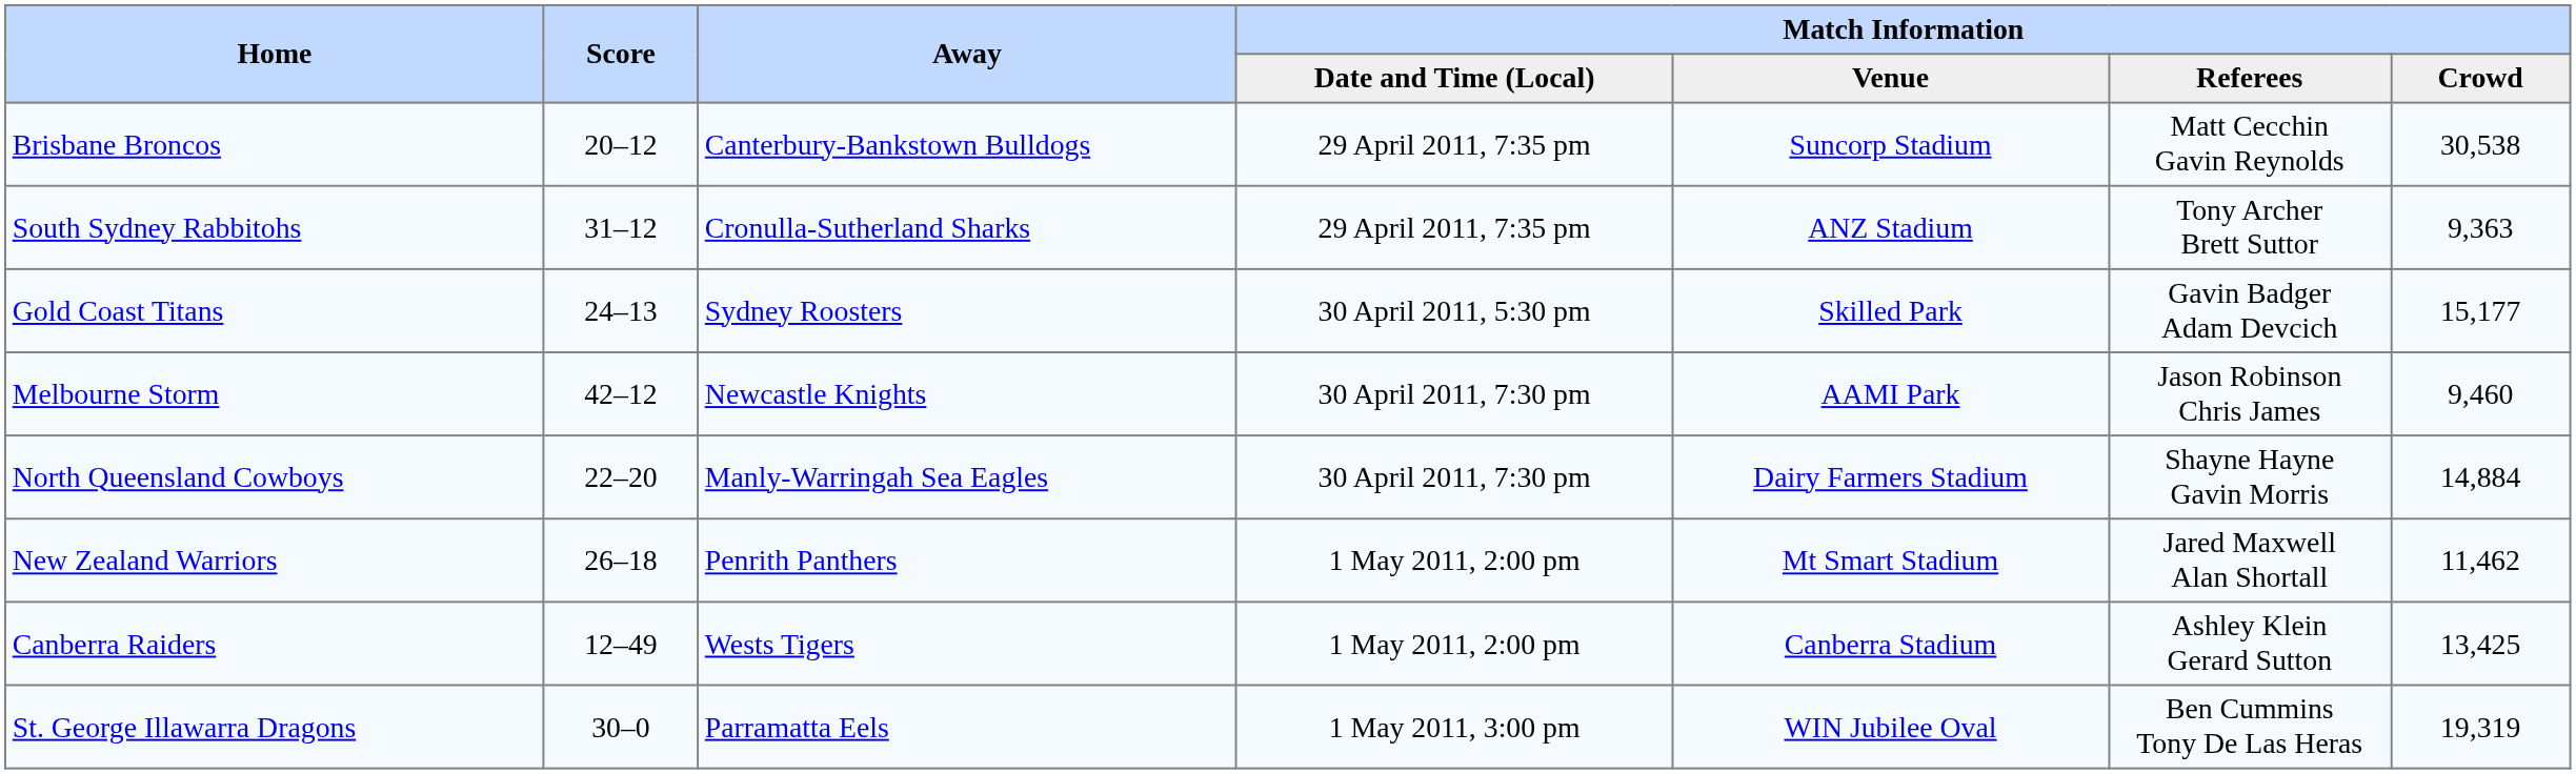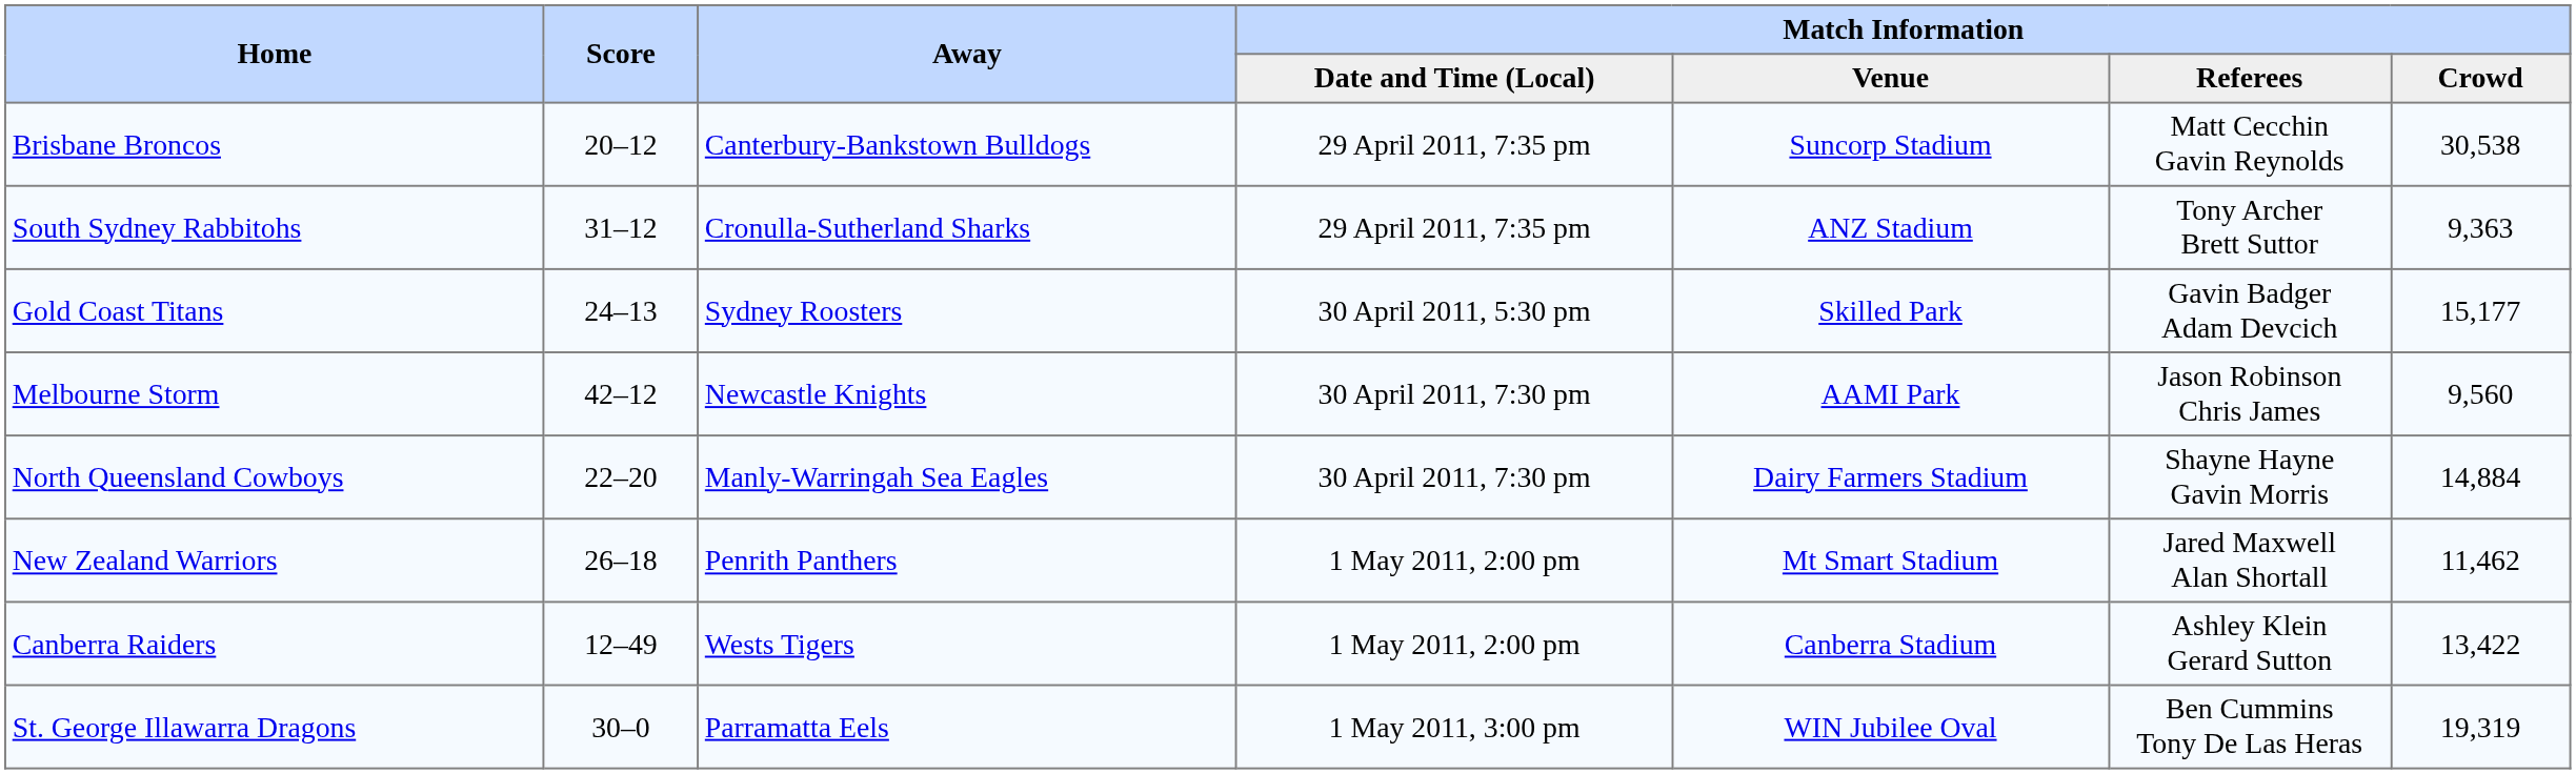Melbourne Storm | Match Information / Crowd: 9,460 -> 9,560
Canberra Raiders | Match Information / Crowd: 13,425 -> 13,422
